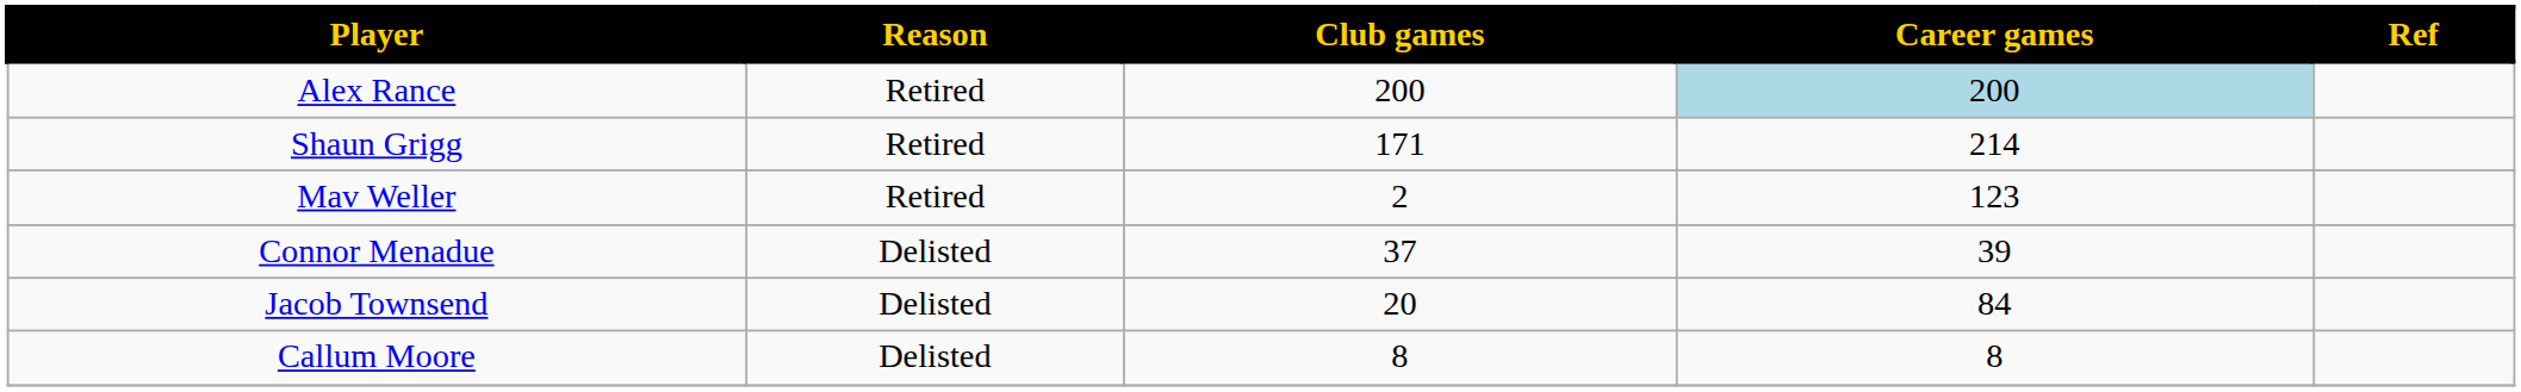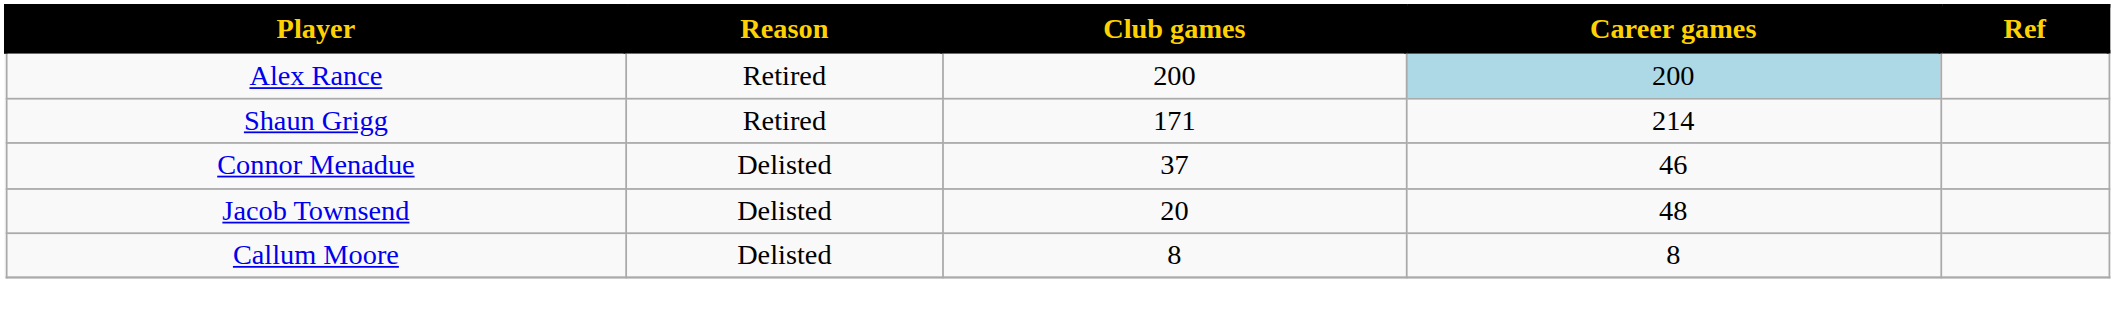- row: Mav Weller | Retired | 2 | 123
Connor Menadue | Career games: 39 -> 46
Jacob Townsend | Career games: 84 -> 48
